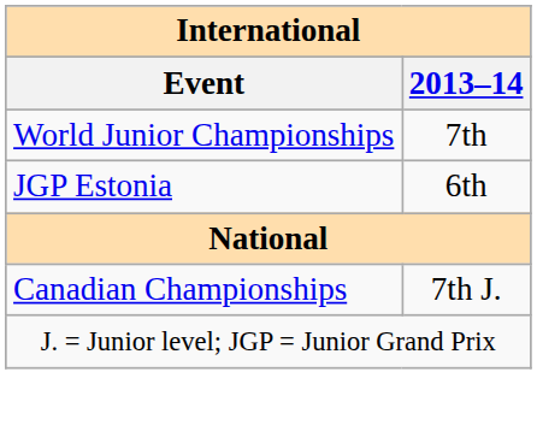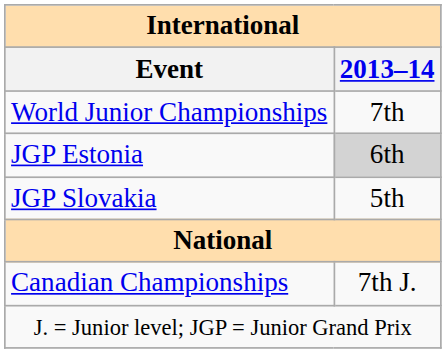JGP Estonia | 2013–14: no background -> lightgrey background
+ row: JGP Slovakia | 5th
